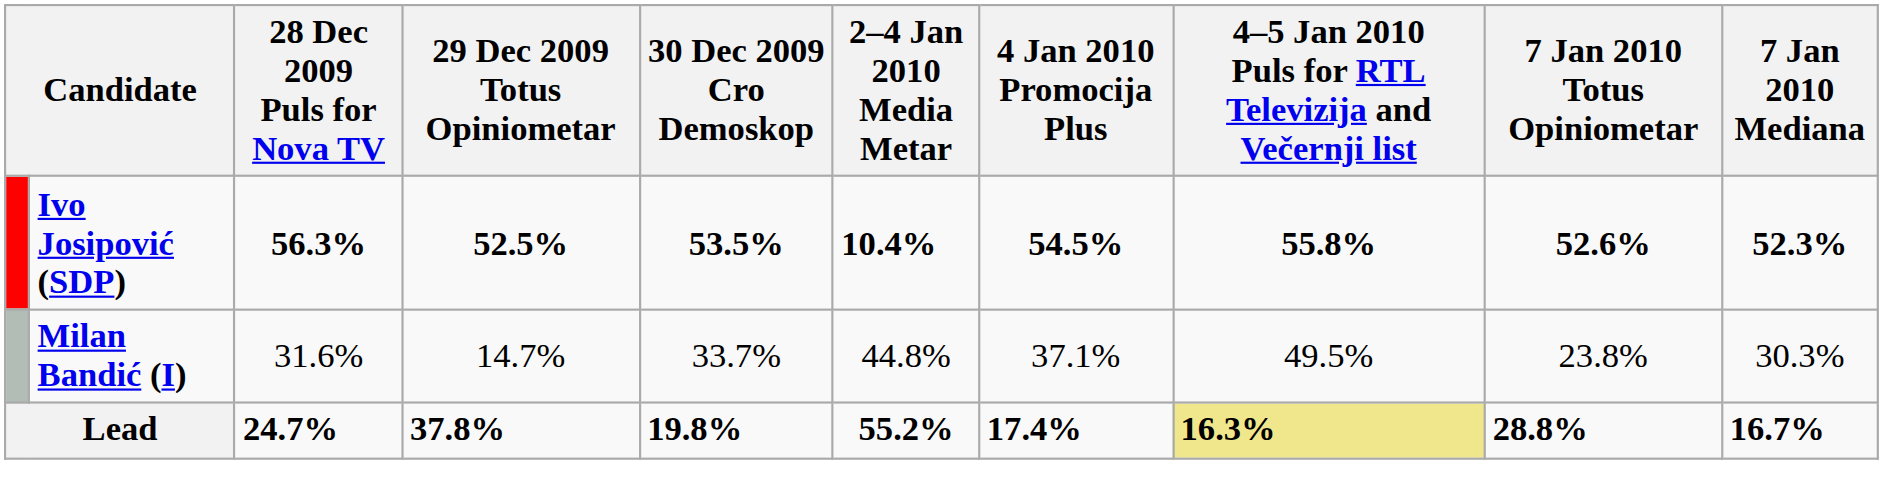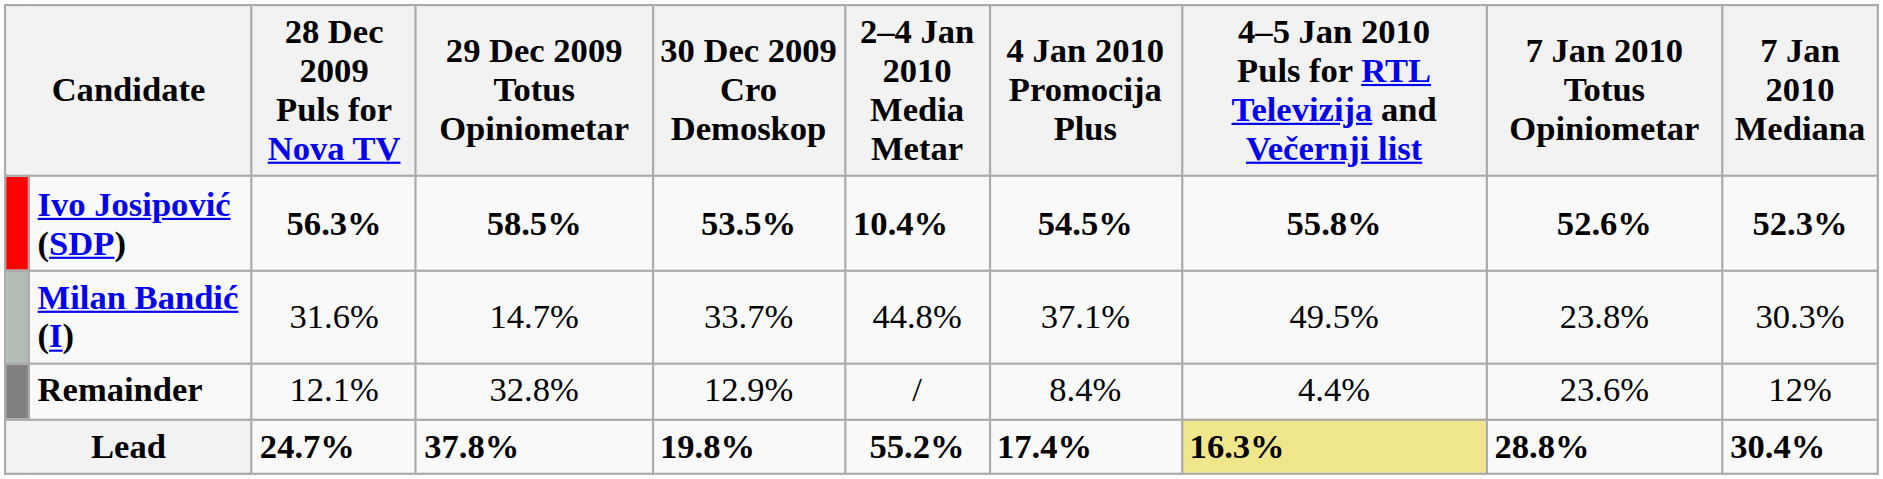Ivo Josipović (SDP) | 29 Dec 2009 Totus Opiniometar: 52.5% -> 58.5%
+ row: Remainder | 12.1% | 32.8% | 12.9% | / | 8.4% | 4.4% | 23.6% | 12%
Lead | 7 Jan 2010 Mediana: 16.7% -> 30.4%
